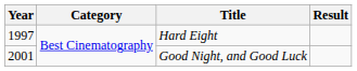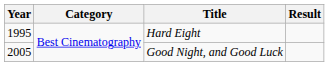Hard Eight | Year: 1997 -> 1995
Good Night, and Good Luck | Year: 2001 -> 2005
